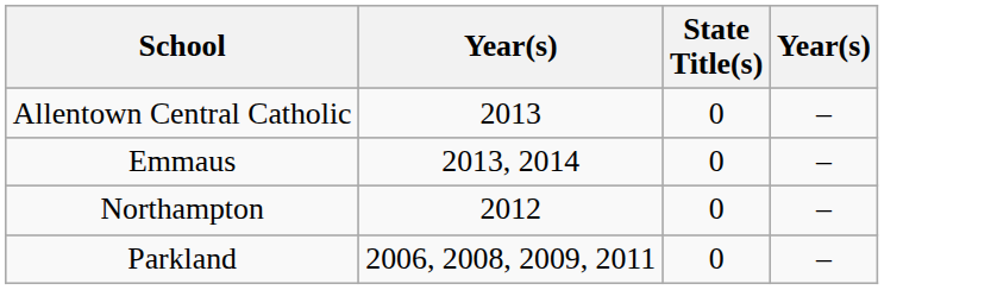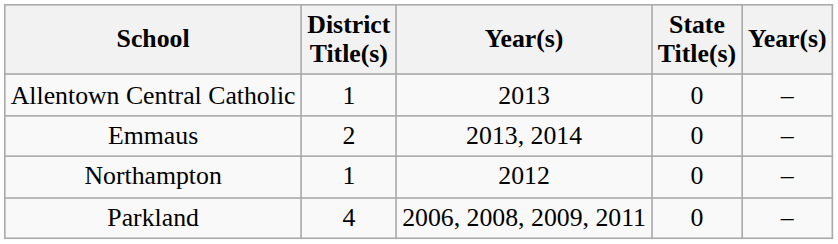+ column: District Title(s) | 1 | 2 | 1 | 4
